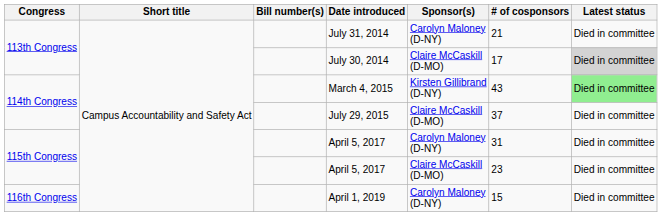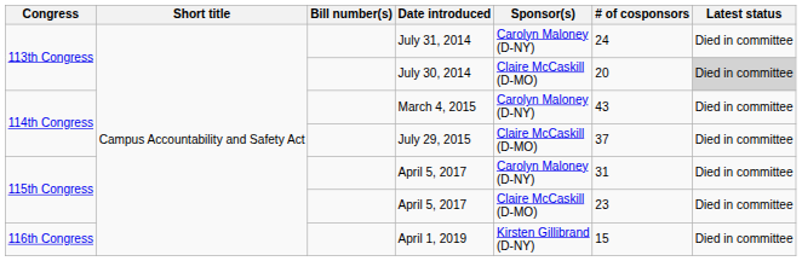July 31, 2014 | # of cosponsors: 21 -> 24
July 30, 2014 | # of cosponsors: 17 -> 20
March 4, 2015 | Sponsor(s): Kirsten Gillibrand (D-NY) -> Carolyn Maloney (D-NY)
March 4, 2015 | Latest status: lightgreen background -> no background
April 1, 2019 | Sponsor(s): Carolyn Maloney (D-NY) -> Kirsten Gillibrand (D-NY)
